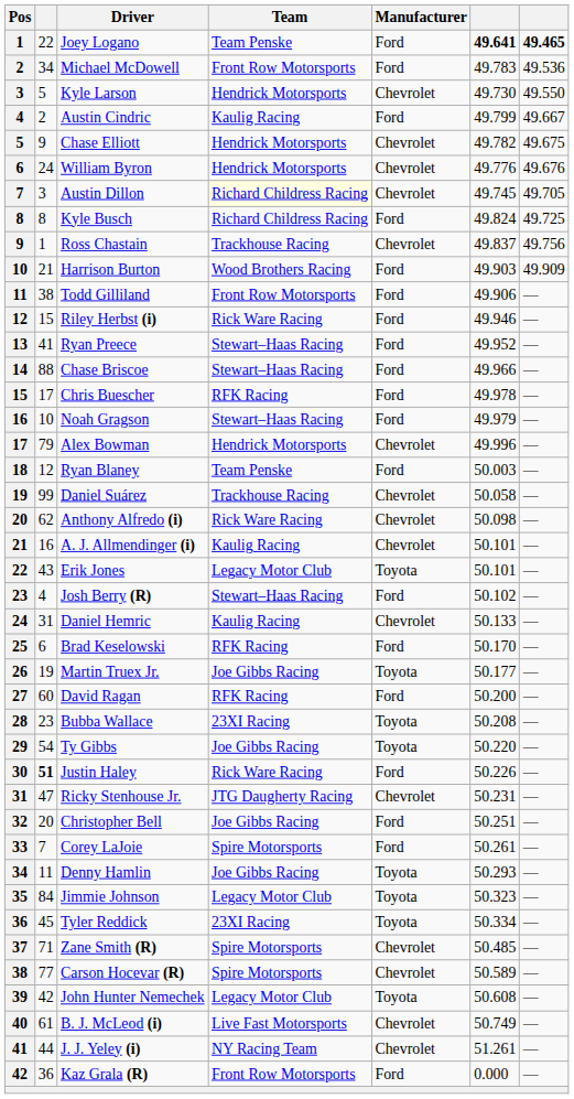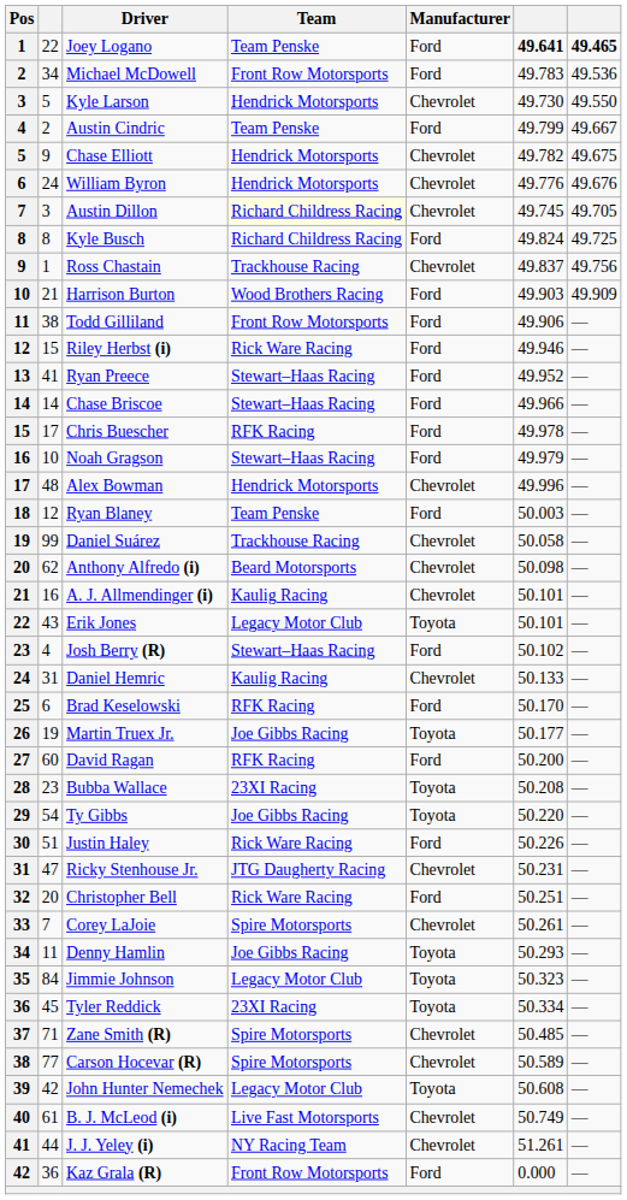Austin Cindric | Team: Kaulig Racing -> Team Penske
Chase Briscoe | column 2: 88 -> 14
Alex Bowman | column 2: 79 -> 48
Anthony Alfredo (i) | Team: Rick Ware Racing -> Beard Motorsports
Justin Haley | column 2: bold -> normal
Christopher Bell | Team: Joe Gibbs Racing -> Rick Ware Racing
Corey LaJoie | Manufacturer: Ford -> Chevrolet
